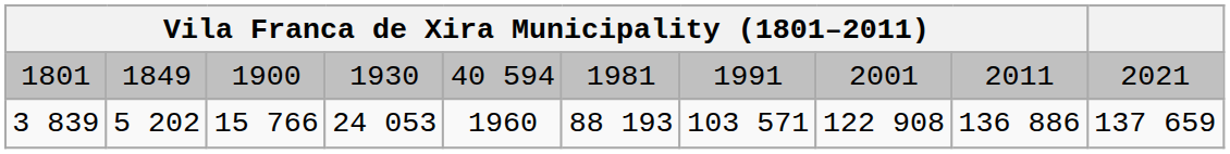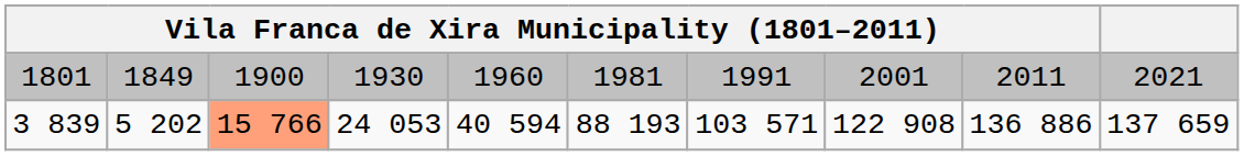1801 | column 5: 40 594 -> 1960
3 839 | column 3: no background -> lightsalmon background
3 839 | column 5: 1960 -> 40 594
